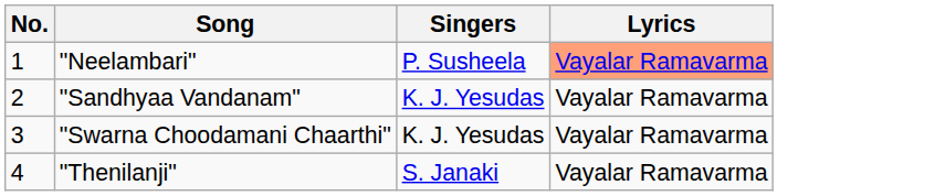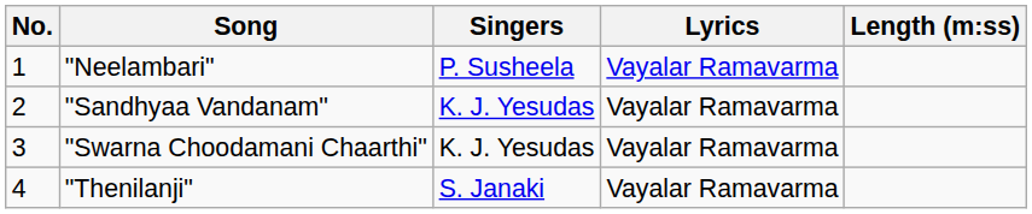+ column: Length (m:ss)
"Neelambari" | Lyrics: lightsalmon background -> no background
